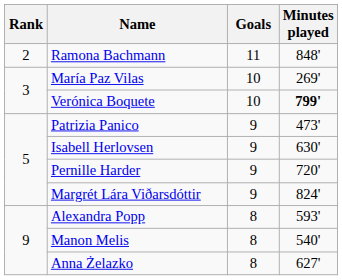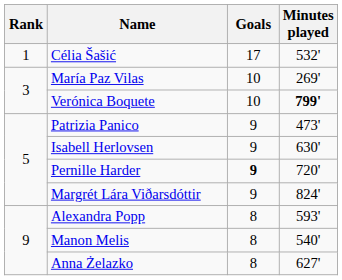+ row: 1 | Célia Šašić | 17 | 532'
- row: 2 | Ramona Bachmann | 11 | 848'
Pernille Harder | Goals: normal -> bold
